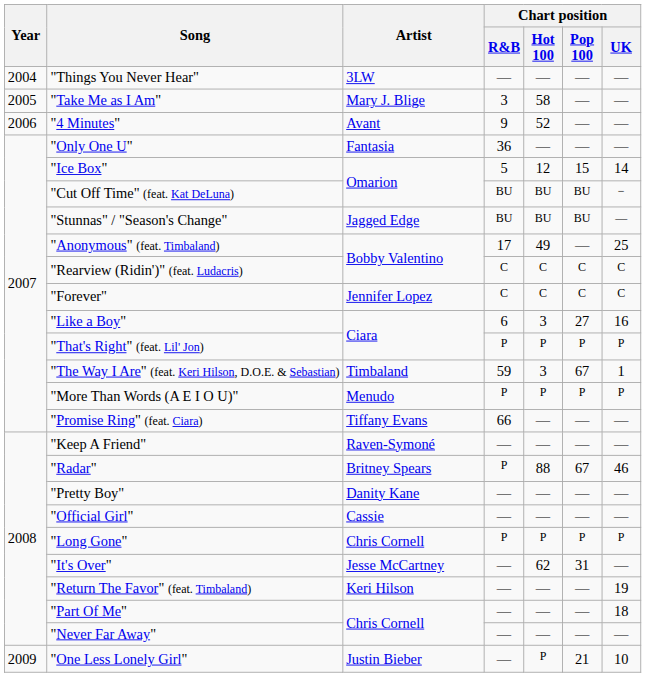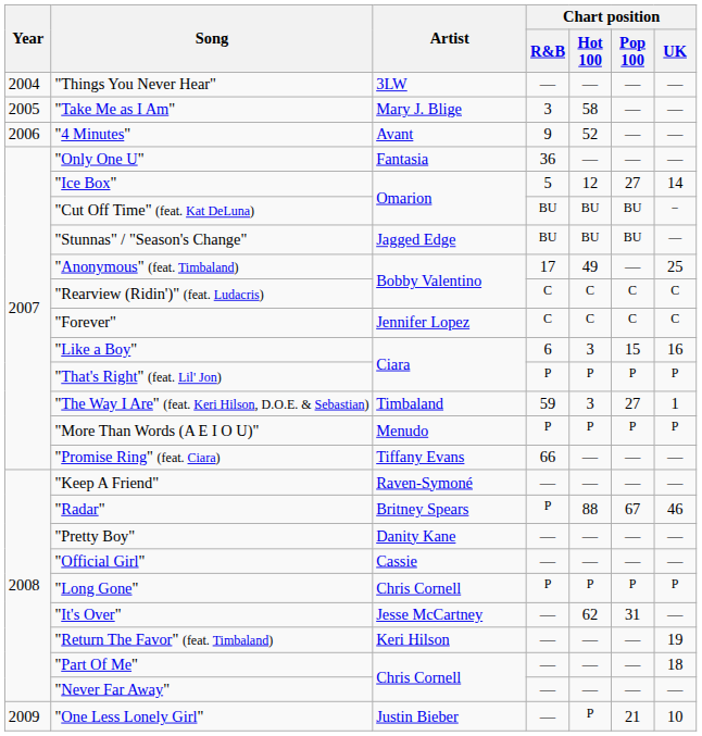"Ice Box" | Chart position / Pop 100: 15 -> 27
"Like a Boy" | Chart position / Pop 100: 27 -> 15
"The Way I Are" (feat. Keri Hilson, D.O.E. & Sebastian) | Chart position / Pop 100: 67 -> 27
